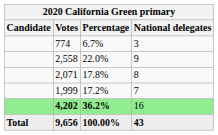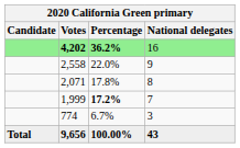rows swapped: 4,202 <-> 774
1,999 | Percentage: normal -> bold
